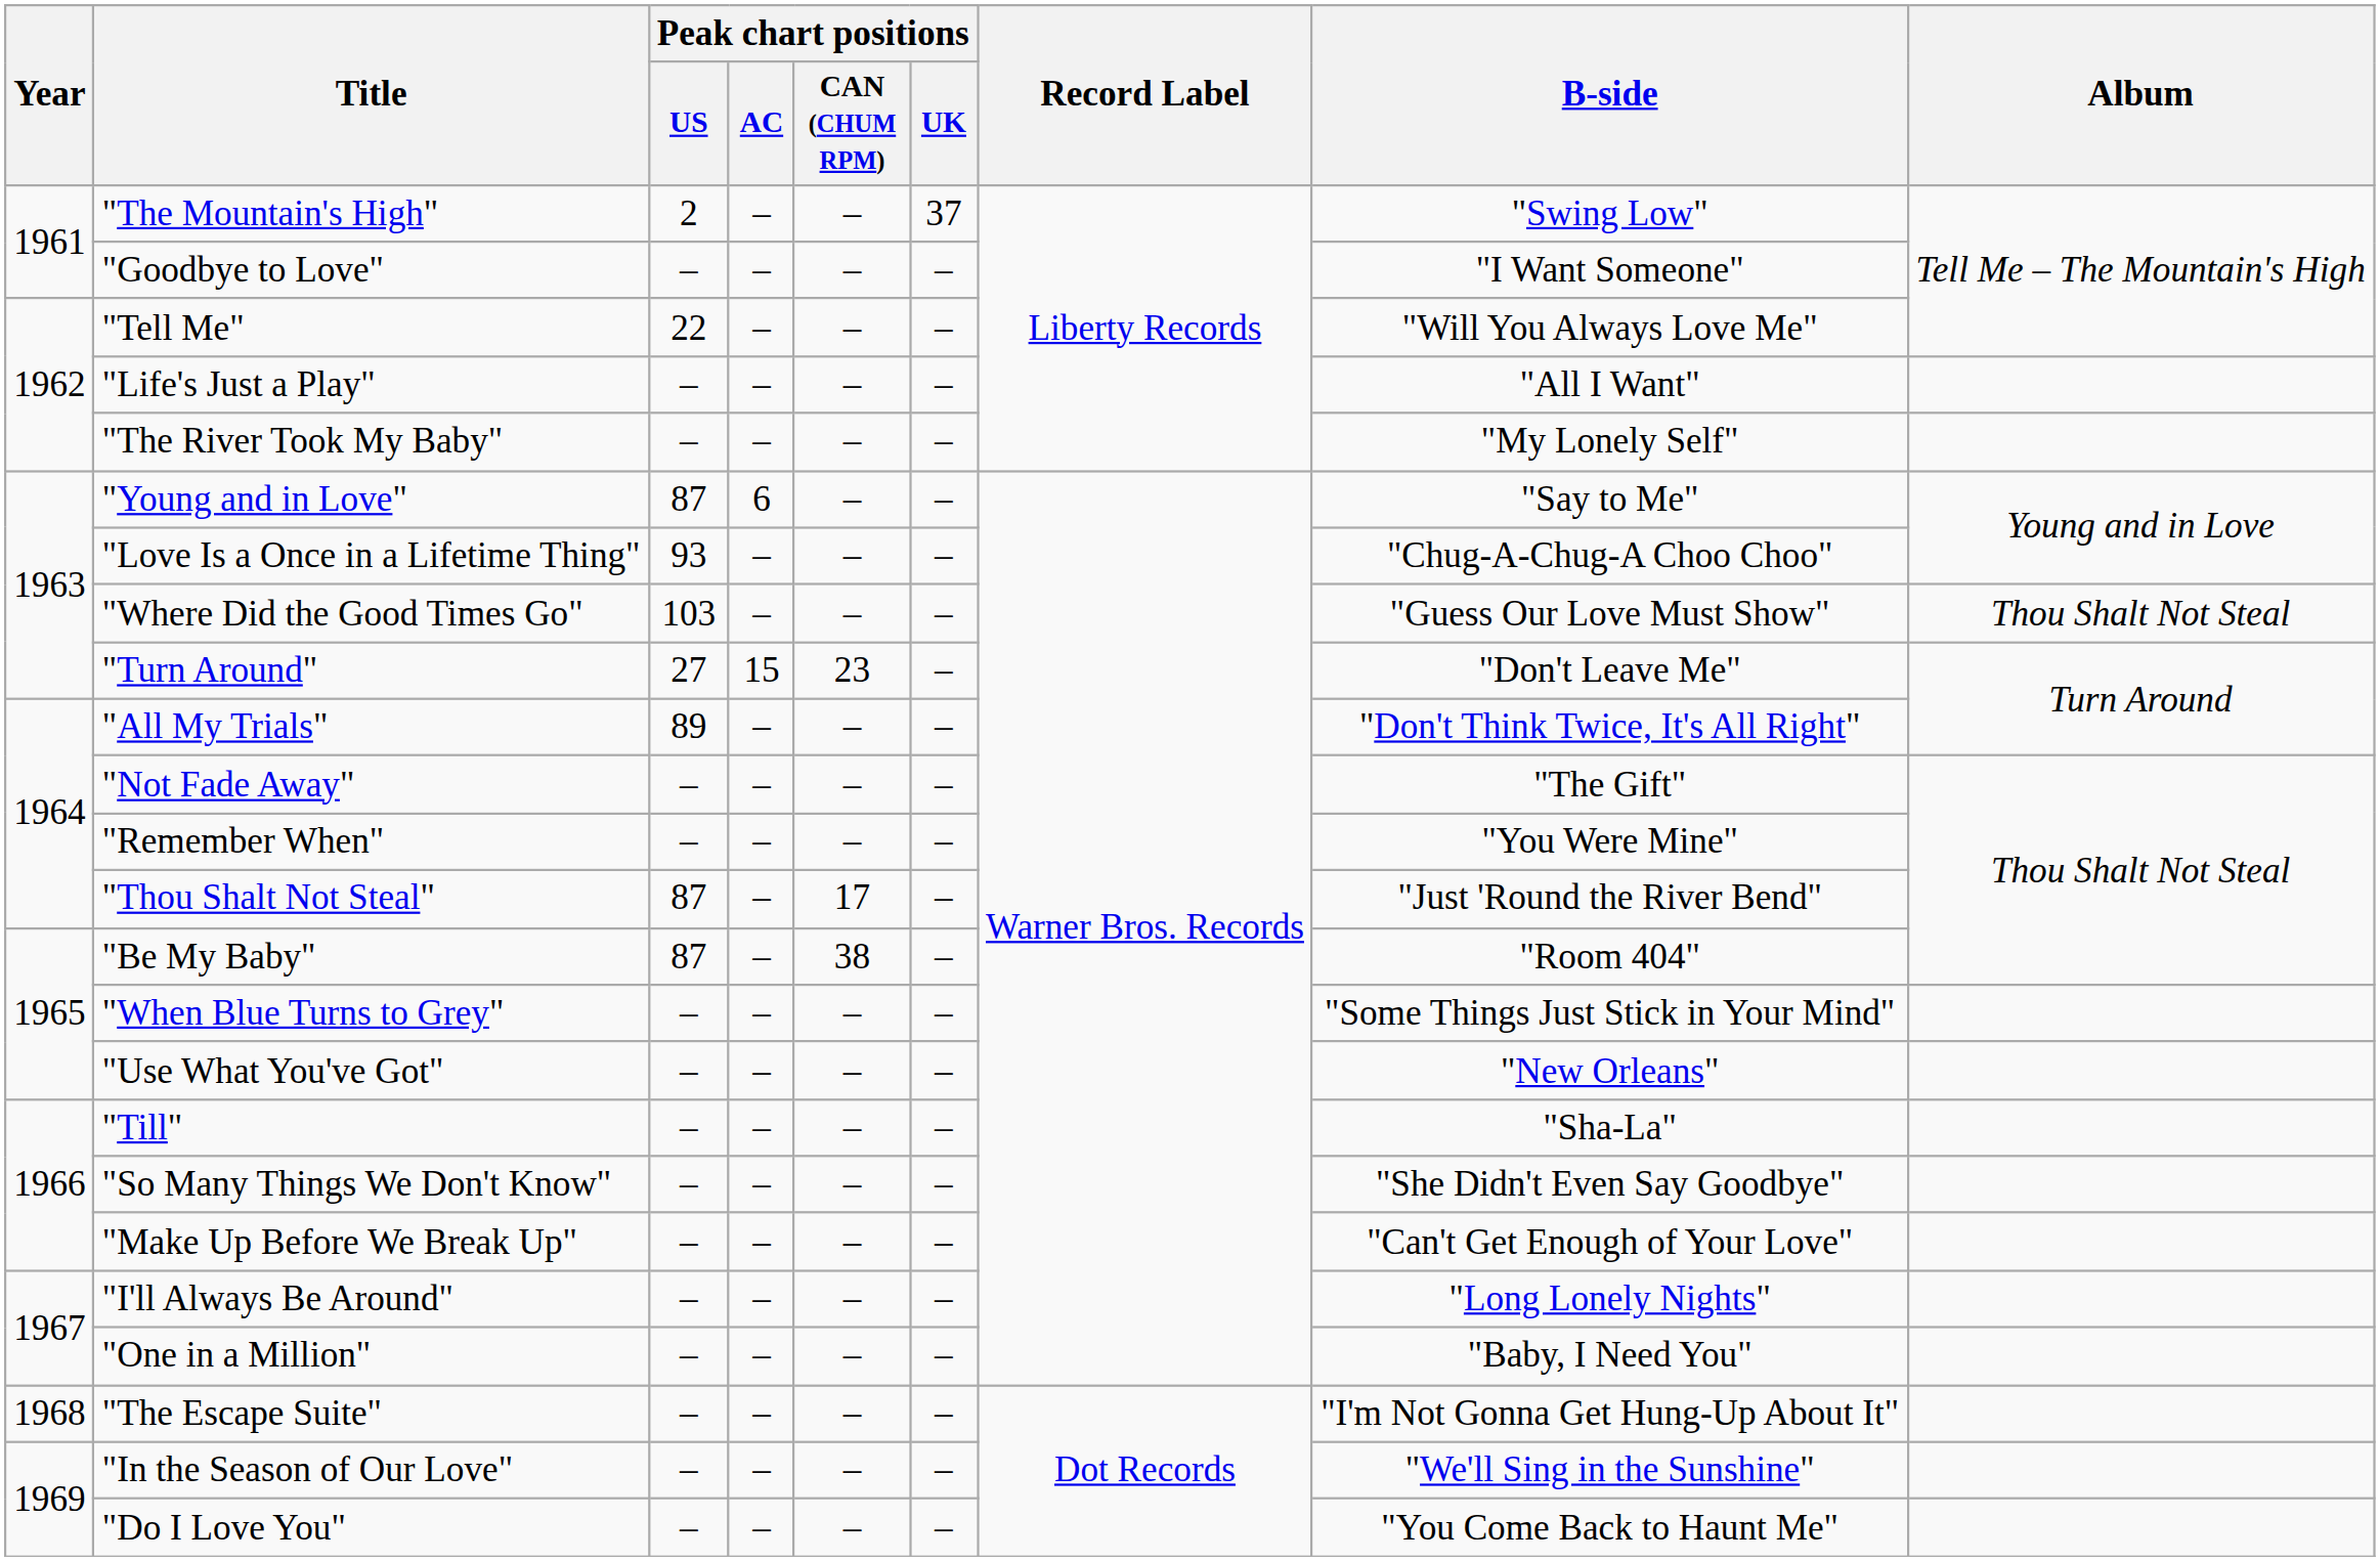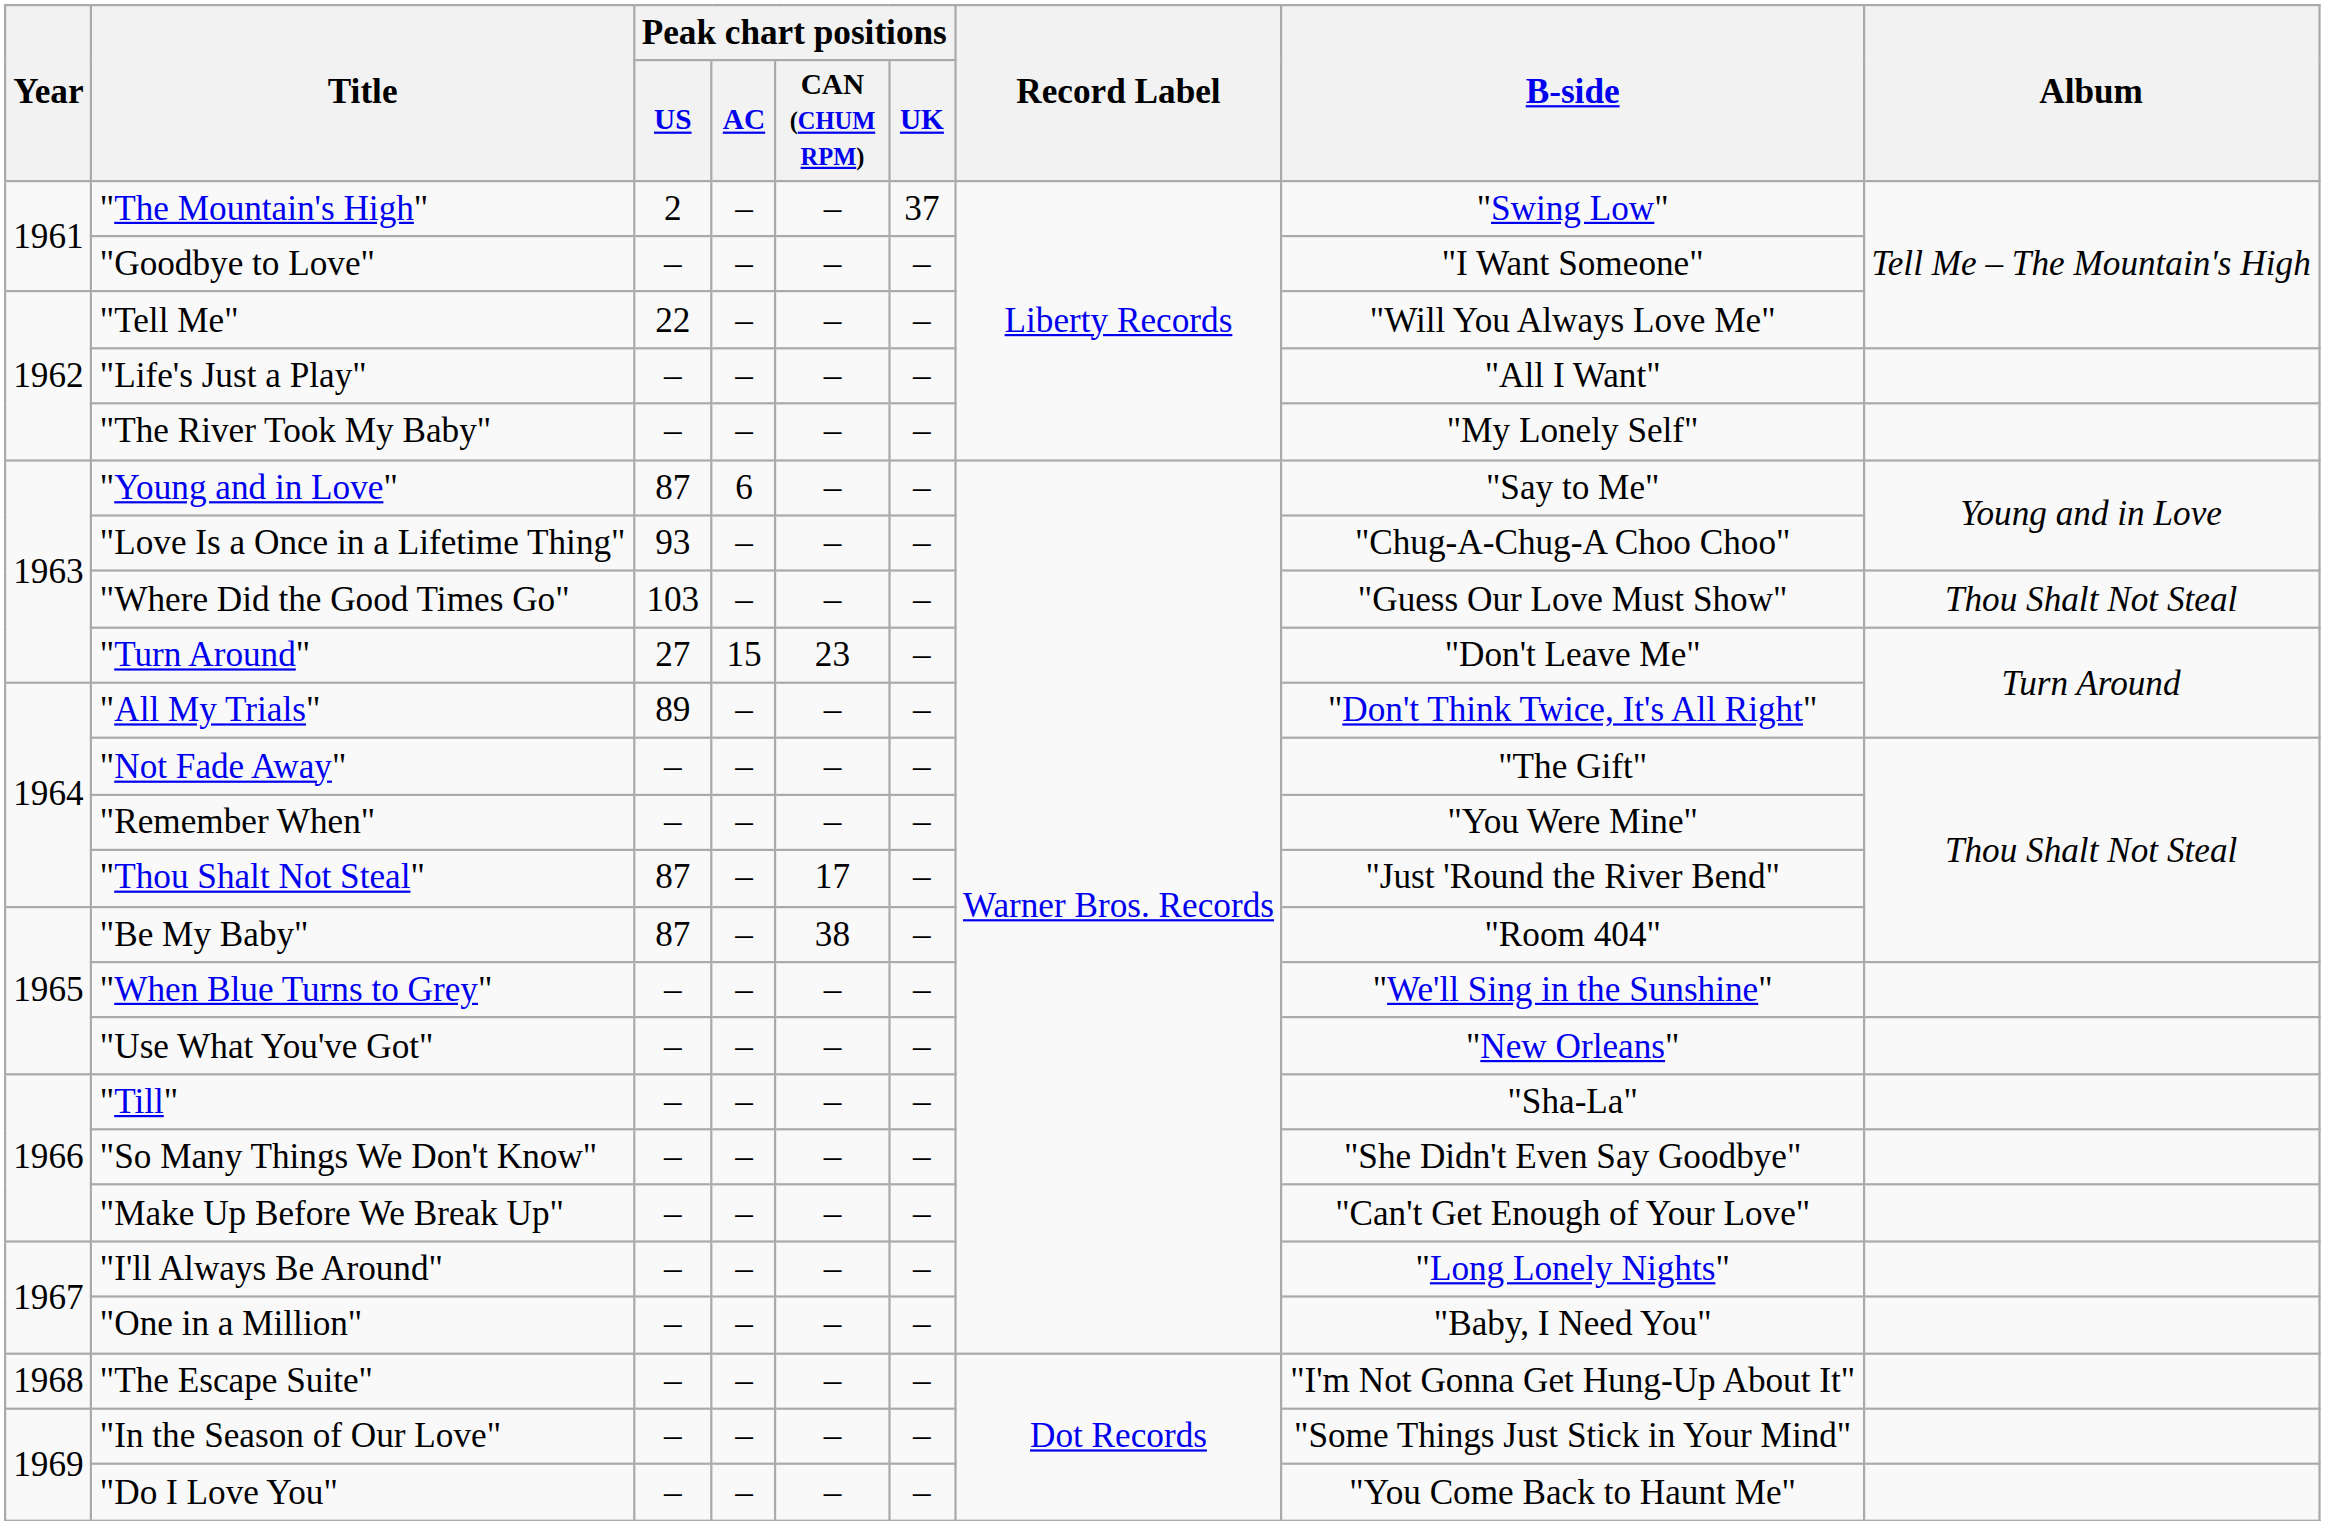"When Blue Turns to Grey" | B-side: "Some Things Just Stick in Your Mind" -> "We'll Sing in the Sunshine"
"In the Season of Our Love" | B-side: "We'll Sing in the Sunshine" -> "Some Things Just Stick in Your Mind"
